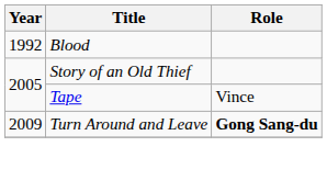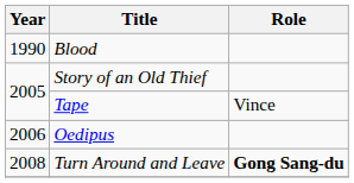Blood | Year: 1992 -> 1990
+ row: 2006 | Oedipus
Turn Around and Leave | Year: 2009 -> 2008
